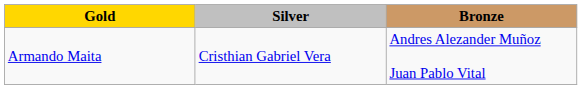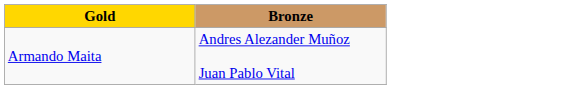- column: Silver | Cristhian Gabriel Vera
